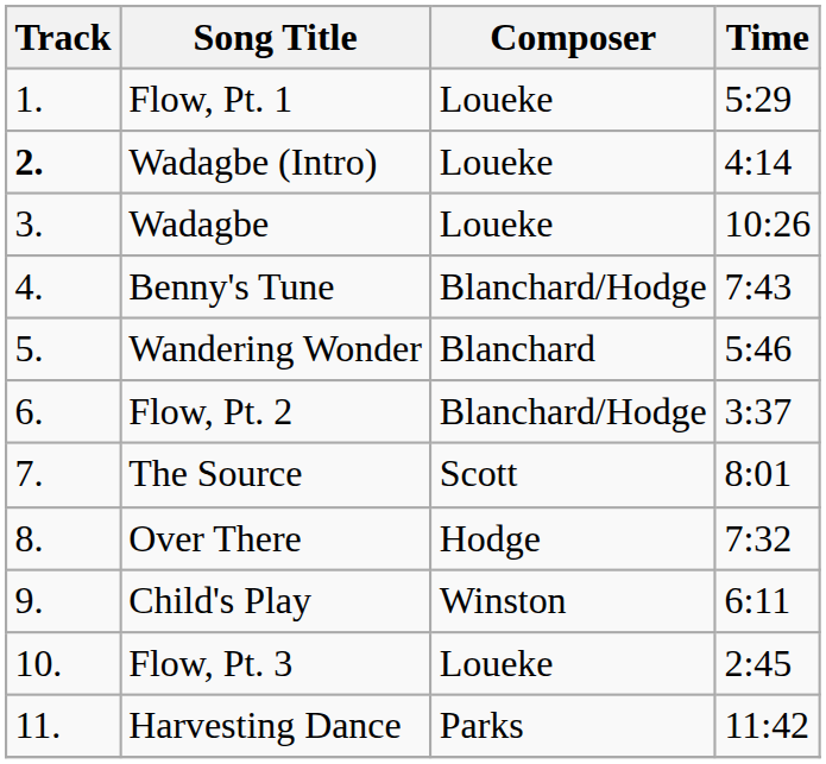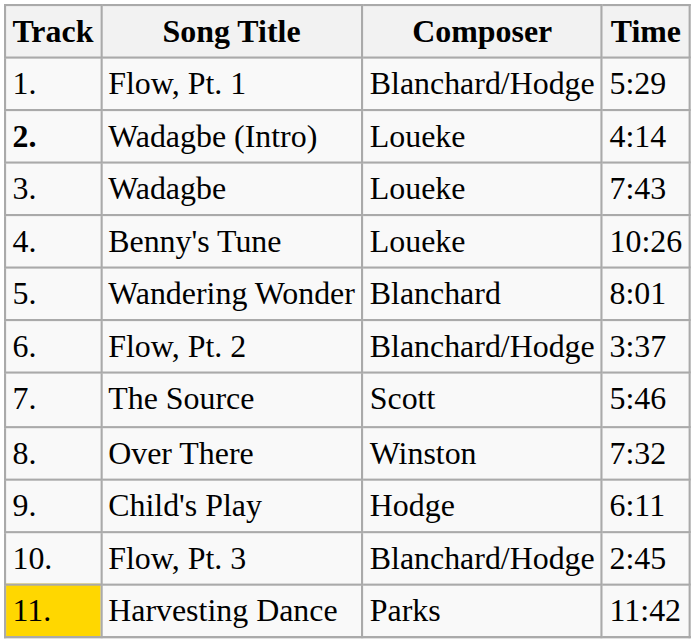Flow, Pt. 1 | Composer: Loueke -> Blanchard/Hodge
Wadagbe | Time: 10:26 -> 7:43
Benny's Tune | Composer: Blanchard/Hodge -> Loueke
Benny's Tune | Time: 7:43 -> 10:26
Wandering Wonder | Time: 5:46 -> 8:01
The Source | Time: 8:01 -> 5:46
Over There | Composer: Hodge -> Winston
Child's Play | Composer: Winston -> Hodge
Flow, Pt. 3 | Composer: Loueke -> Blanchard/Hodge
Harvesting Dance | Track: no background -> gold background
